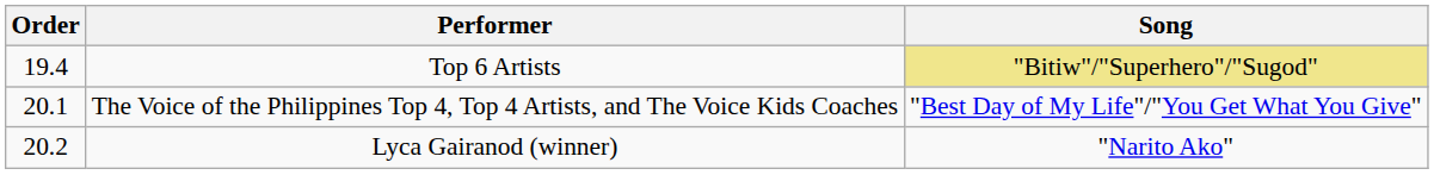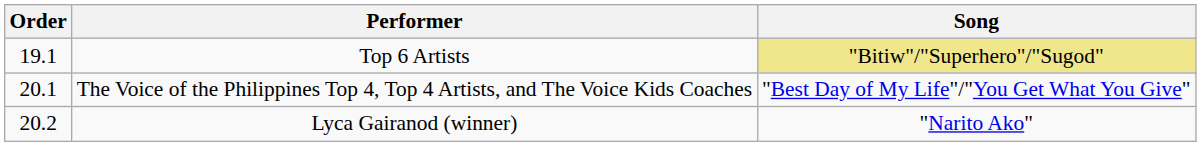Top 6 Artists | Order: 19.4 -> 19.1
